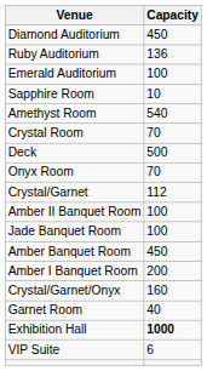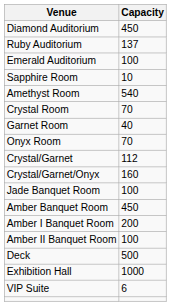Ruby Auditorium | Capacity: 136 -> 137
rows swapped: Garnet Room <-> Deck
rows swapped: Crystal/Garnet/Onyx <-> Amber II Banquet Room
Exhibition Hall | Capacity: bold -> normal
